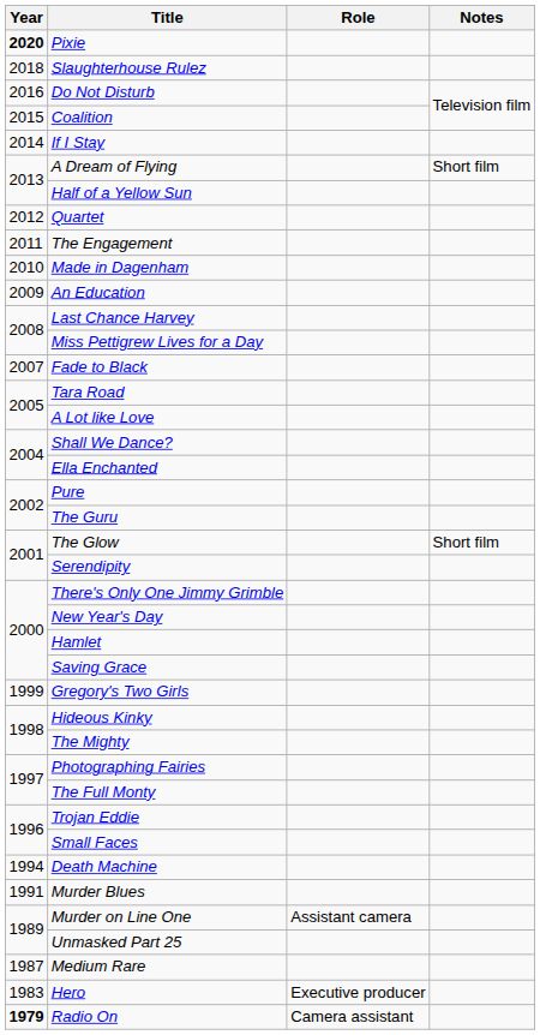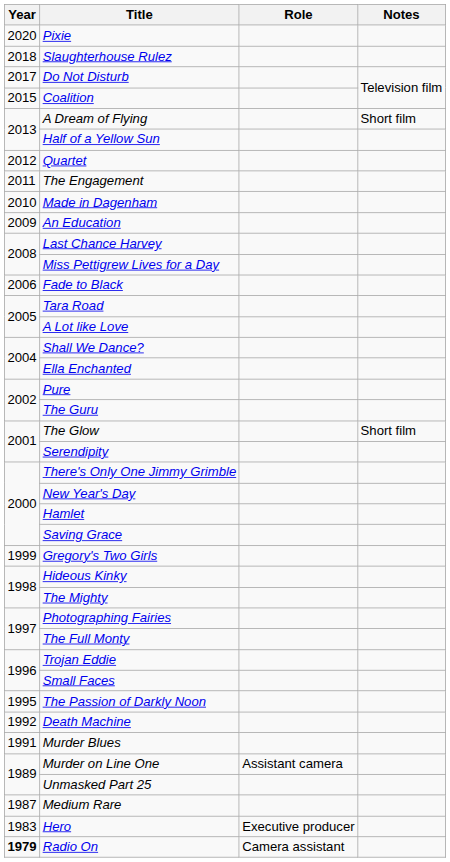Pixie | Year: bold -> normal
Do Not Disturb | Year: 2016 -> 2017
- row: 2014 | If I Stay
Fade to Black | Year: 2007 -> 2006
+ row: 1995 | The Passion of Darkly Noon
Death Machine | Year: 1994 -> 1992
